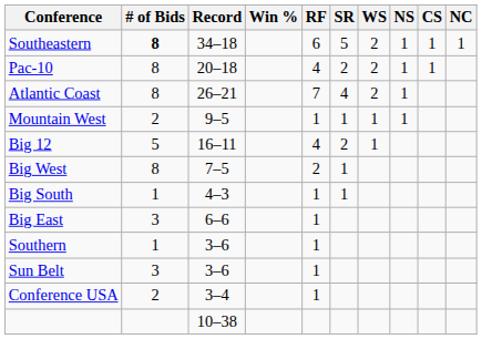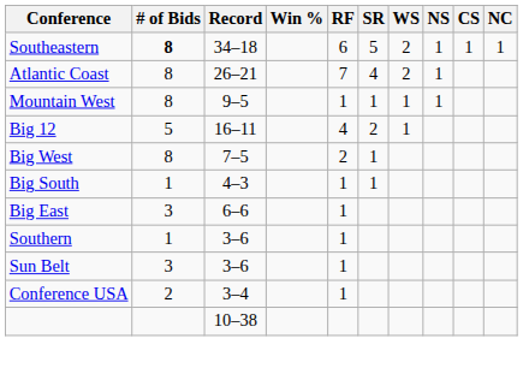- row: Pac-10 | 8 | 20–18 | 4 | 2 | 2 | 1 | 1
Mountain West | # of Bids: 2 -> 8
